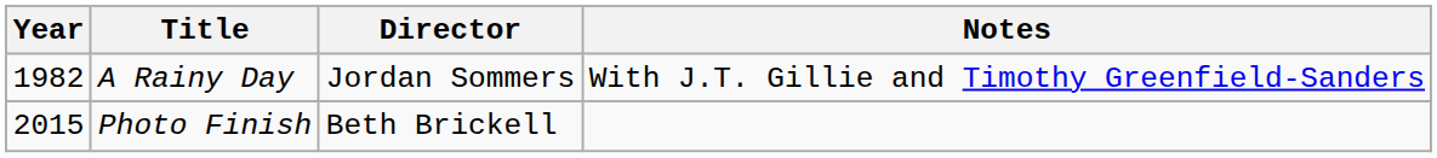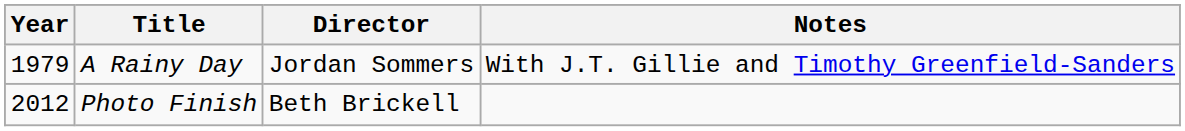A Rainy Day | Year: 1982 -> 1979
Photo Finish | Year: 2015 -> 2012
